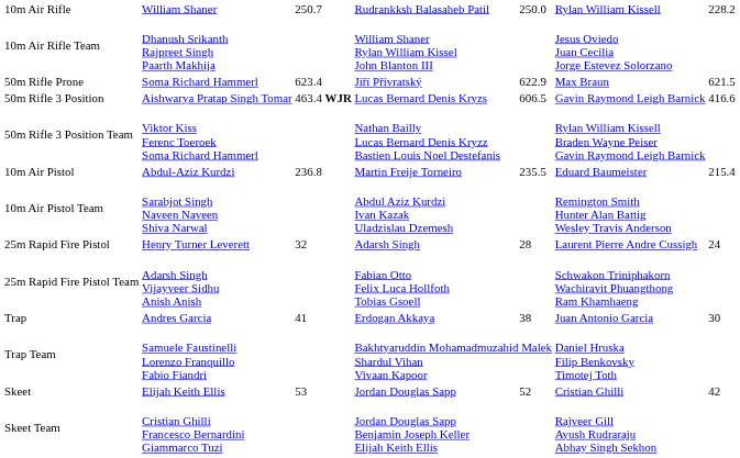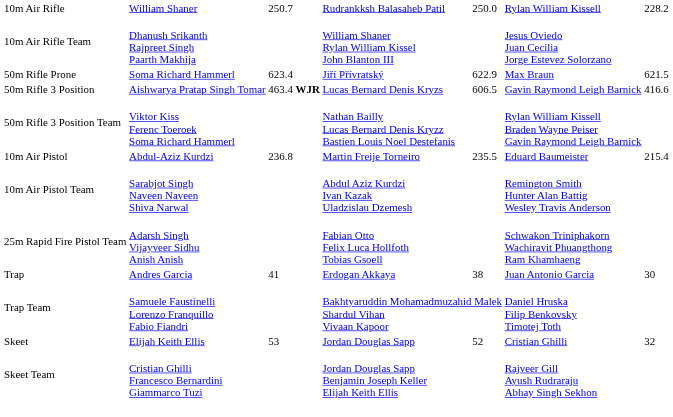- row: 25m Rapid Fire Pistol | Henry Turner Leverett | 32 | Adarsh Singh | 28 | Laurent Pierre Andre Cussigh | 24
Skeet | column 7: 42 -> 32
